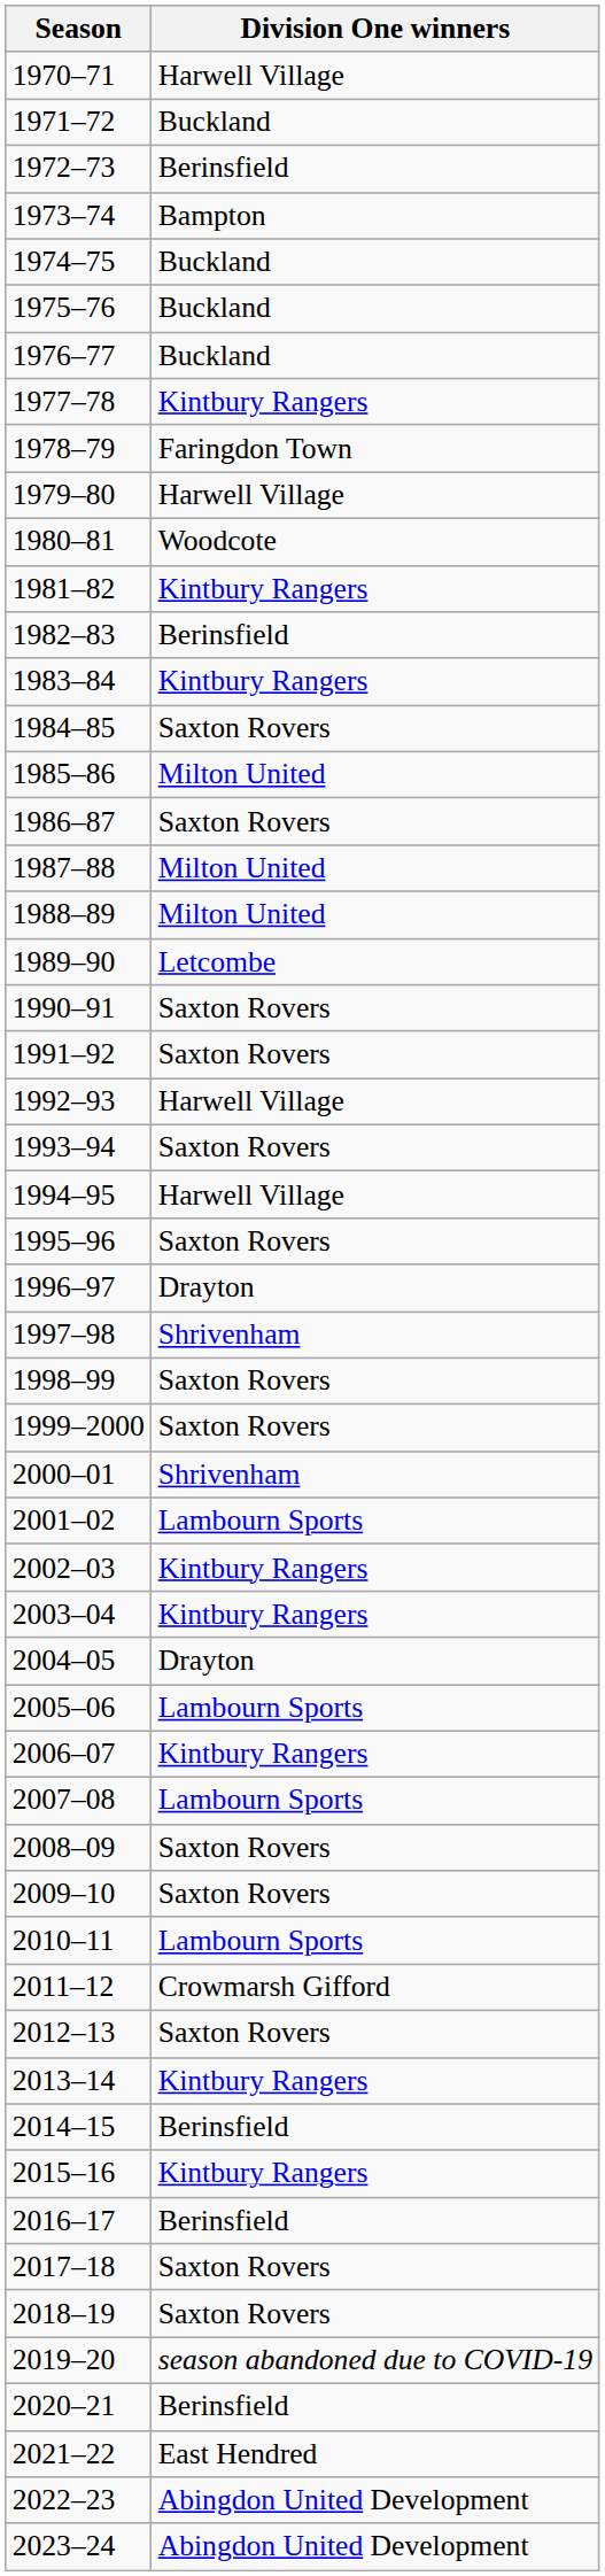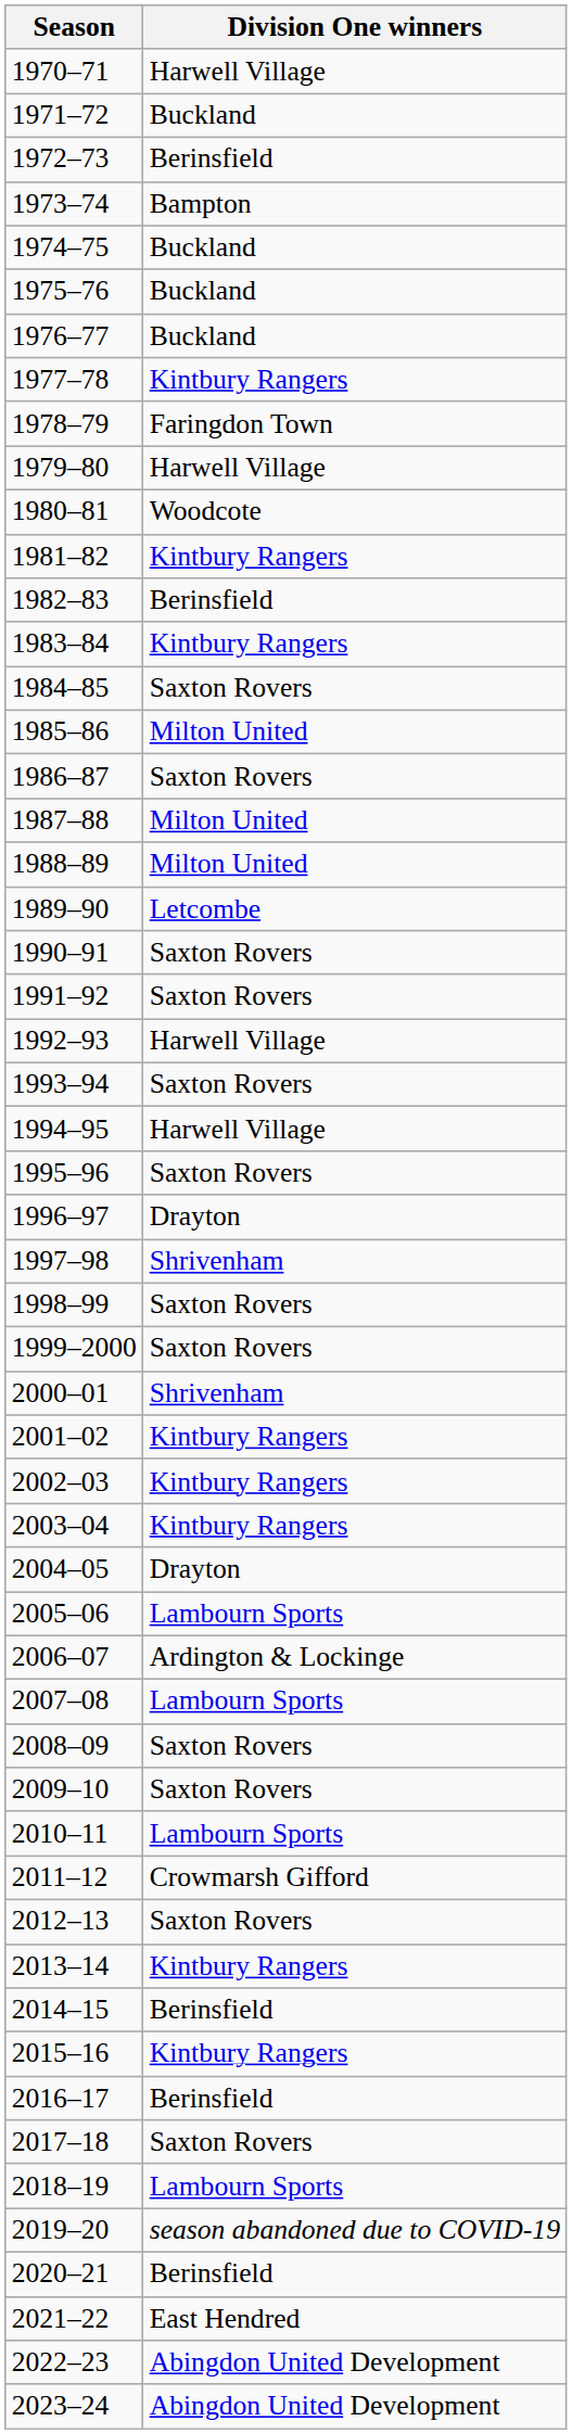2001–02 | Division One winners: Lambourn Sports -> Kintbury Rangers
2006–07 | Division One winners: Kintbury Rangers -> Ardington & Lockinge
2018–19 | Division One winners: Saxton Rovers -> Lambourn Sports
